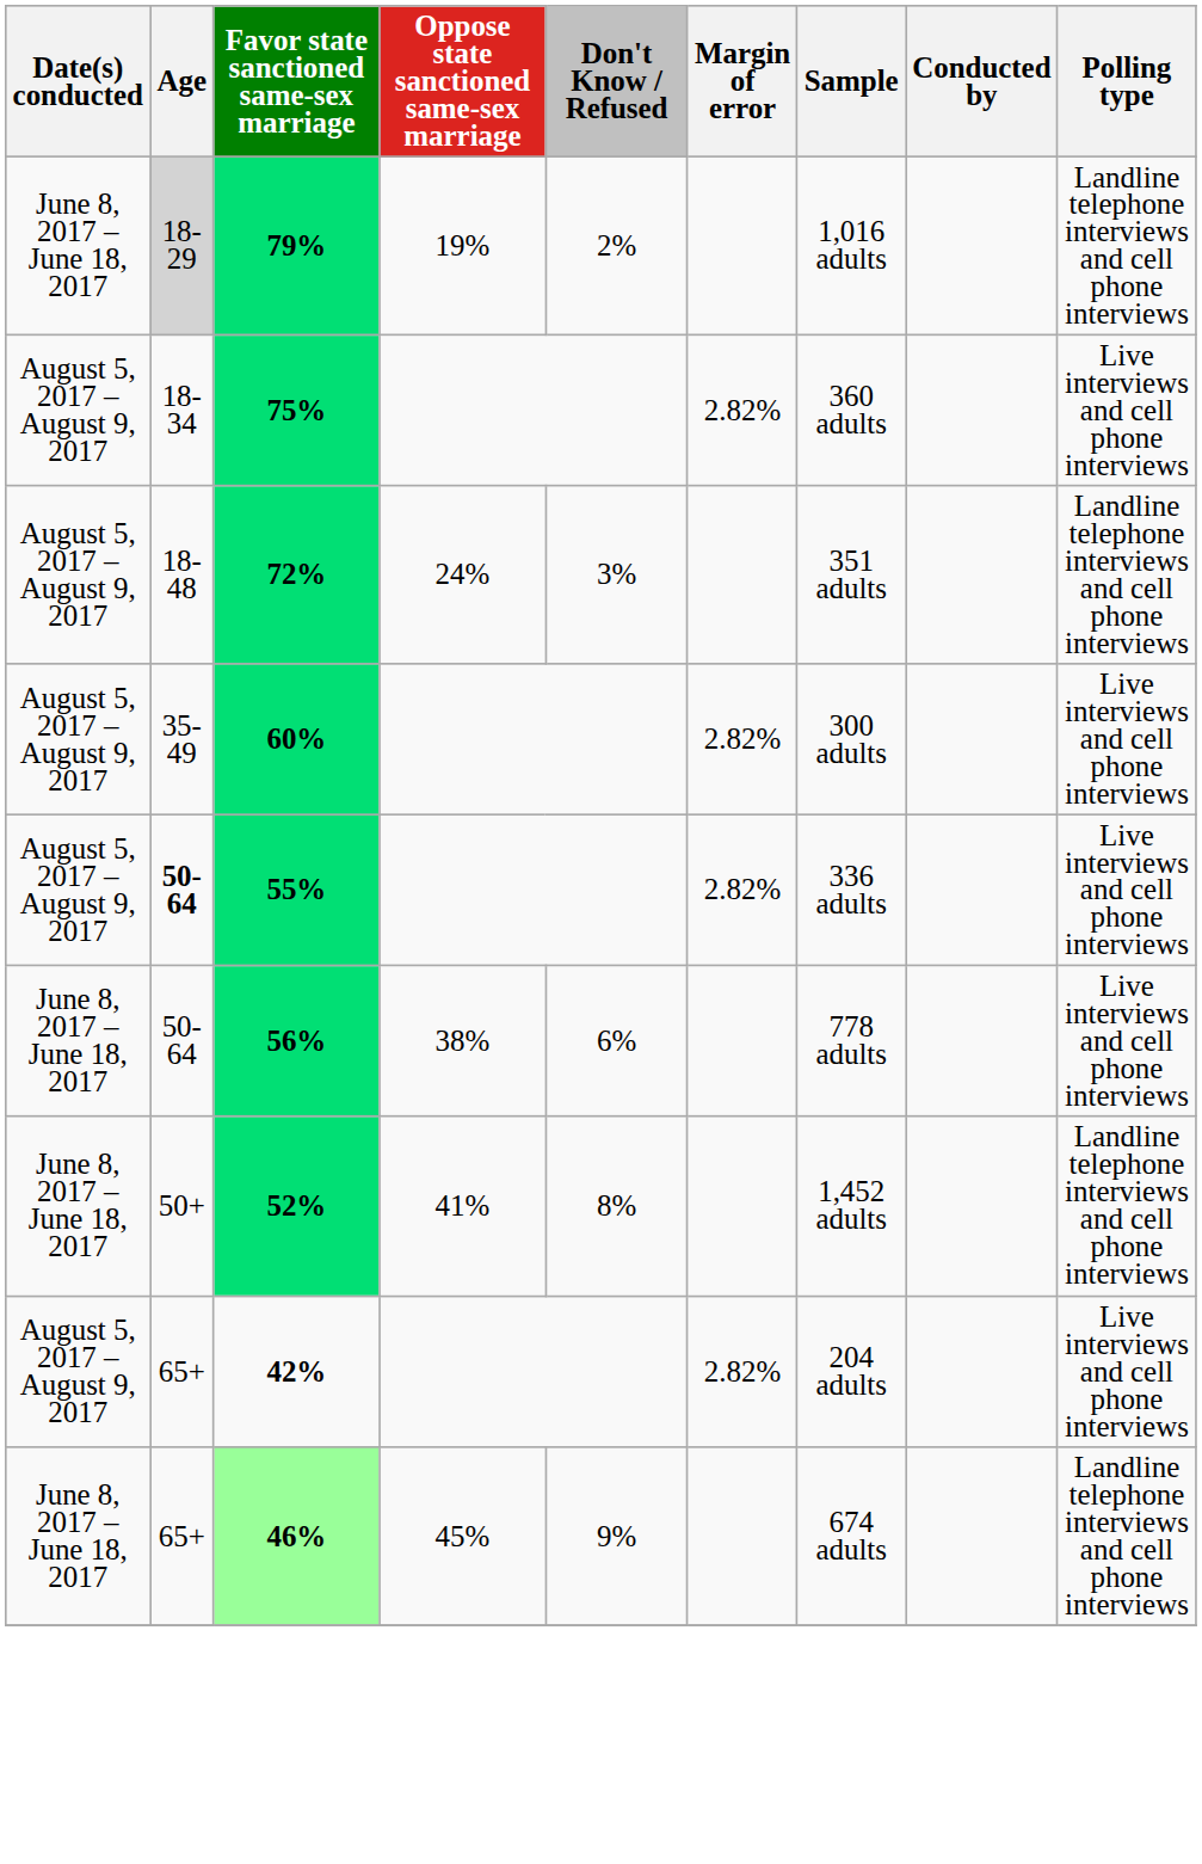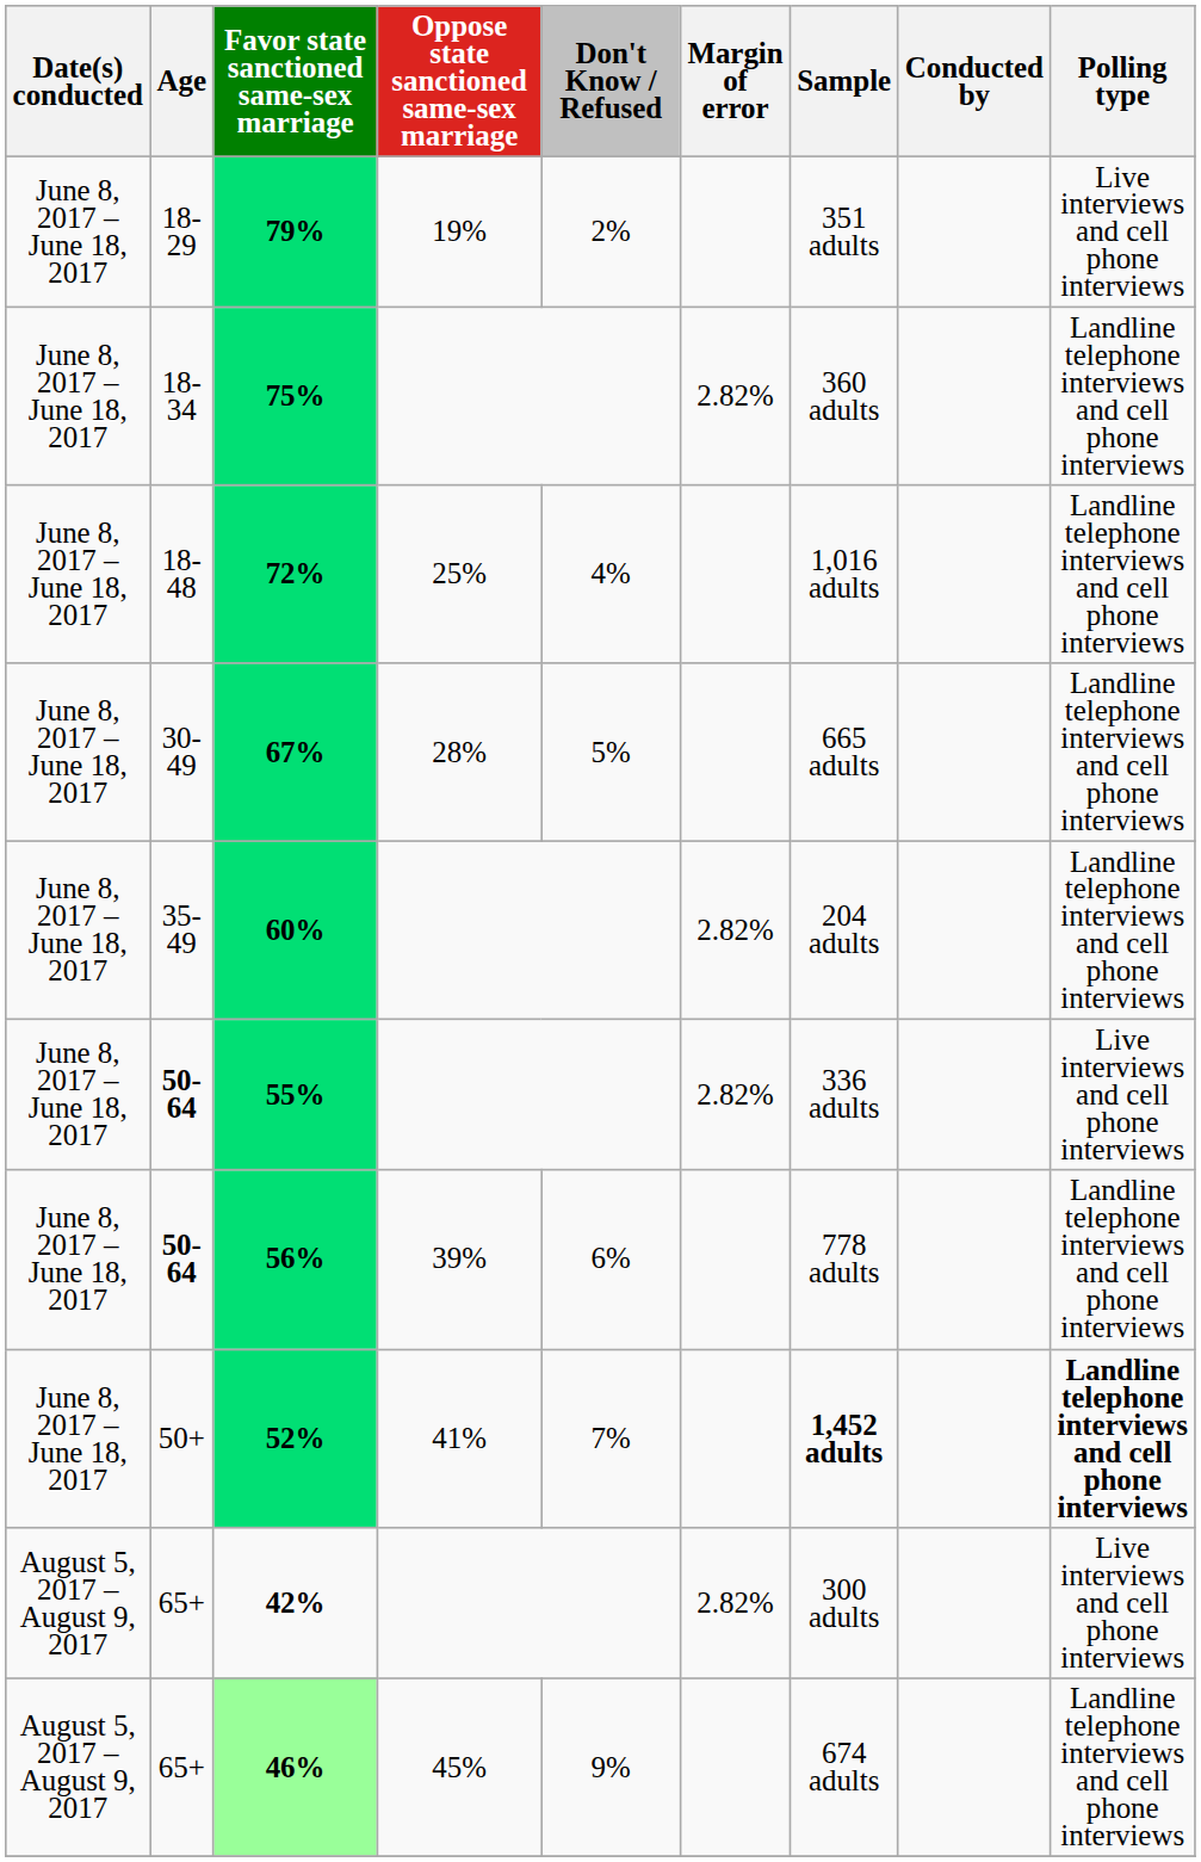79% | Age: lightgrey background -> no background
79% | Sample: 1,016 adults -> 351 adults
79% | Polling type: Landline telephone interviews and cell phone interviews -> Live interviews and cell phone interviews
75% | Date(s) conducted: August 5, 2017 – August 9, 2017 -> June 8, 2017 – June 18, 2017
75% | Polling type: Live interviews and cell phone interviews -> Landline telephone interviews and cell phone interviews
72% | Date(s) conducted: August 5, 2017 – August 9, 2017 -> June 8, 2017 – June 18, 2017
72% | Oppose state sanctioned same-sex marriage: 24% -> 25%
72% | Don't Know / Refused: 3% -> 4%
72% | Sample: 351 adults -> 1,016 adults
+ row: June 8, 2017 – June 18, 2017 | 30-49 | 67% | 28% | 5% | 665 adults | Landline telephone interviews and cell phone interviews
60% | Date(s) conducted: August 5, 2017 – August 9, 2017 -> June 8, 2017 – June 18, 2017
60% | Sample: 300 adults -> 204 adults
60% | Polling type: Live interviews and cell phone interviews -> Landline telephone interviews and cell phone interviews
55% | Date(s) conducted: August 5, 2017 – August 9, 2017 -> June 8, 2017 – June 18, 2017
56% | Age: normal -> bold
56% | Oppose state sanctioned same-sex marriage: 38% -> 39%
56% | Polling type: Live interviews and cell phone interviews -> Landline telephone interviews and cell phone interviews
52% | Don't Know / Refused: 8% -> 7%
52% | Sample: normal -> bold
52% | Polling type: normal -> bold
42% | Sample: 204 adults -> 300 adults
46% | Date(s) conducted: June 8, 2017 – June 18, 2017 -> August 5, 2017 – August 9, 2017
